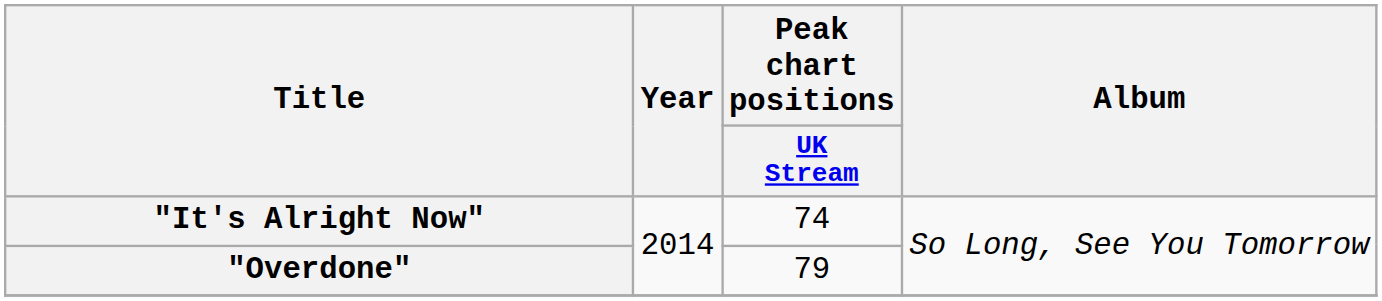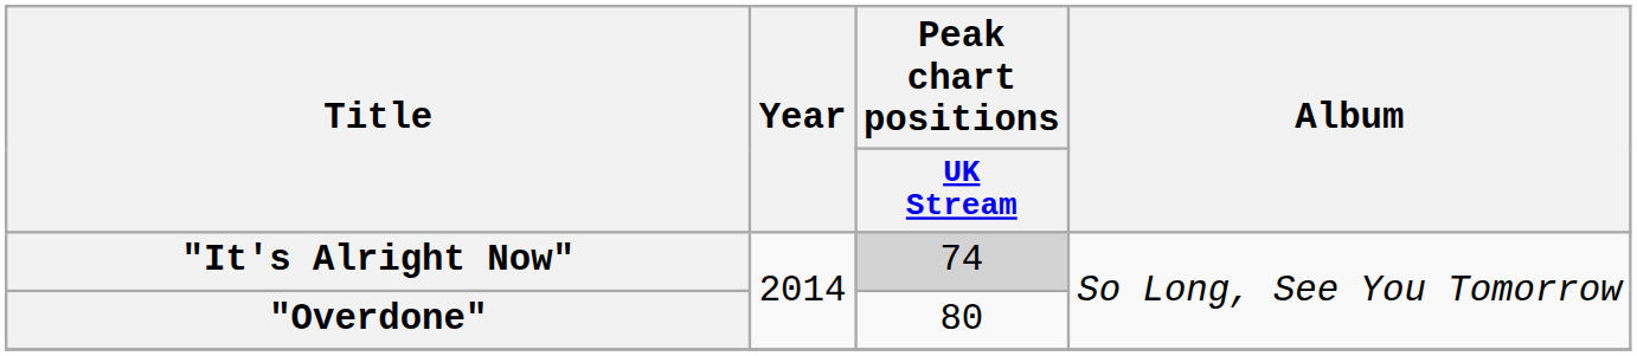"It's Alright Now" | Peak chart positions / UK Stream: no background -> lightgrey background
"Overdone" | Peak chart positions / UK Stream: 79 -> 80
